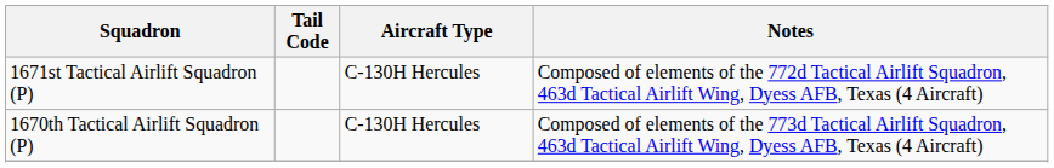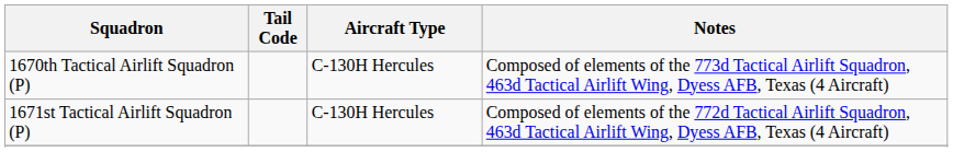rows swapped: 1670th Tactical Airlift Squadron (P) <-> 1671st Tactical Airlift Squadron (P)
